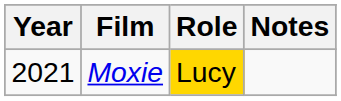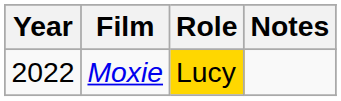Moxie | Year: 2021 -> 2022
